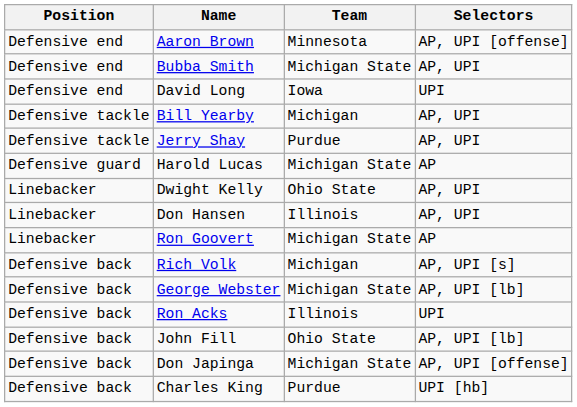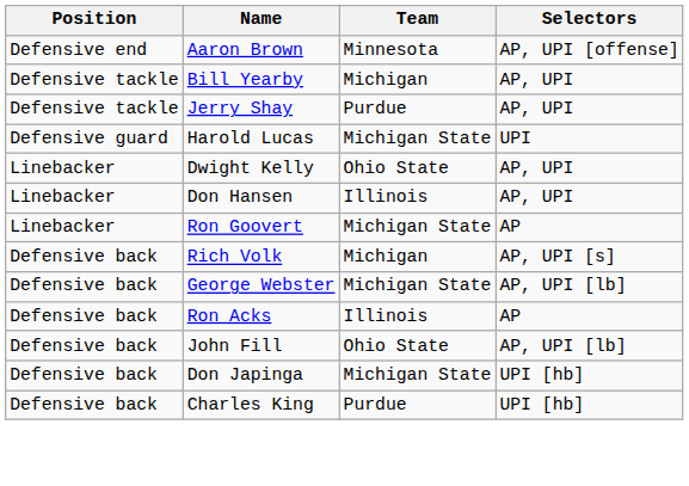- row: Defensive end | Bubba Smith | Michigan State | AP, UPI
- row: Defensive end | David Long | Iowa | UPI
Harold Lucas | Selectors: AP -> UPI
Ron Acks | Selectors: UPI -> AP
Don Japinga | Selectors: AP, UPI [offense] -> UPI [hb]
